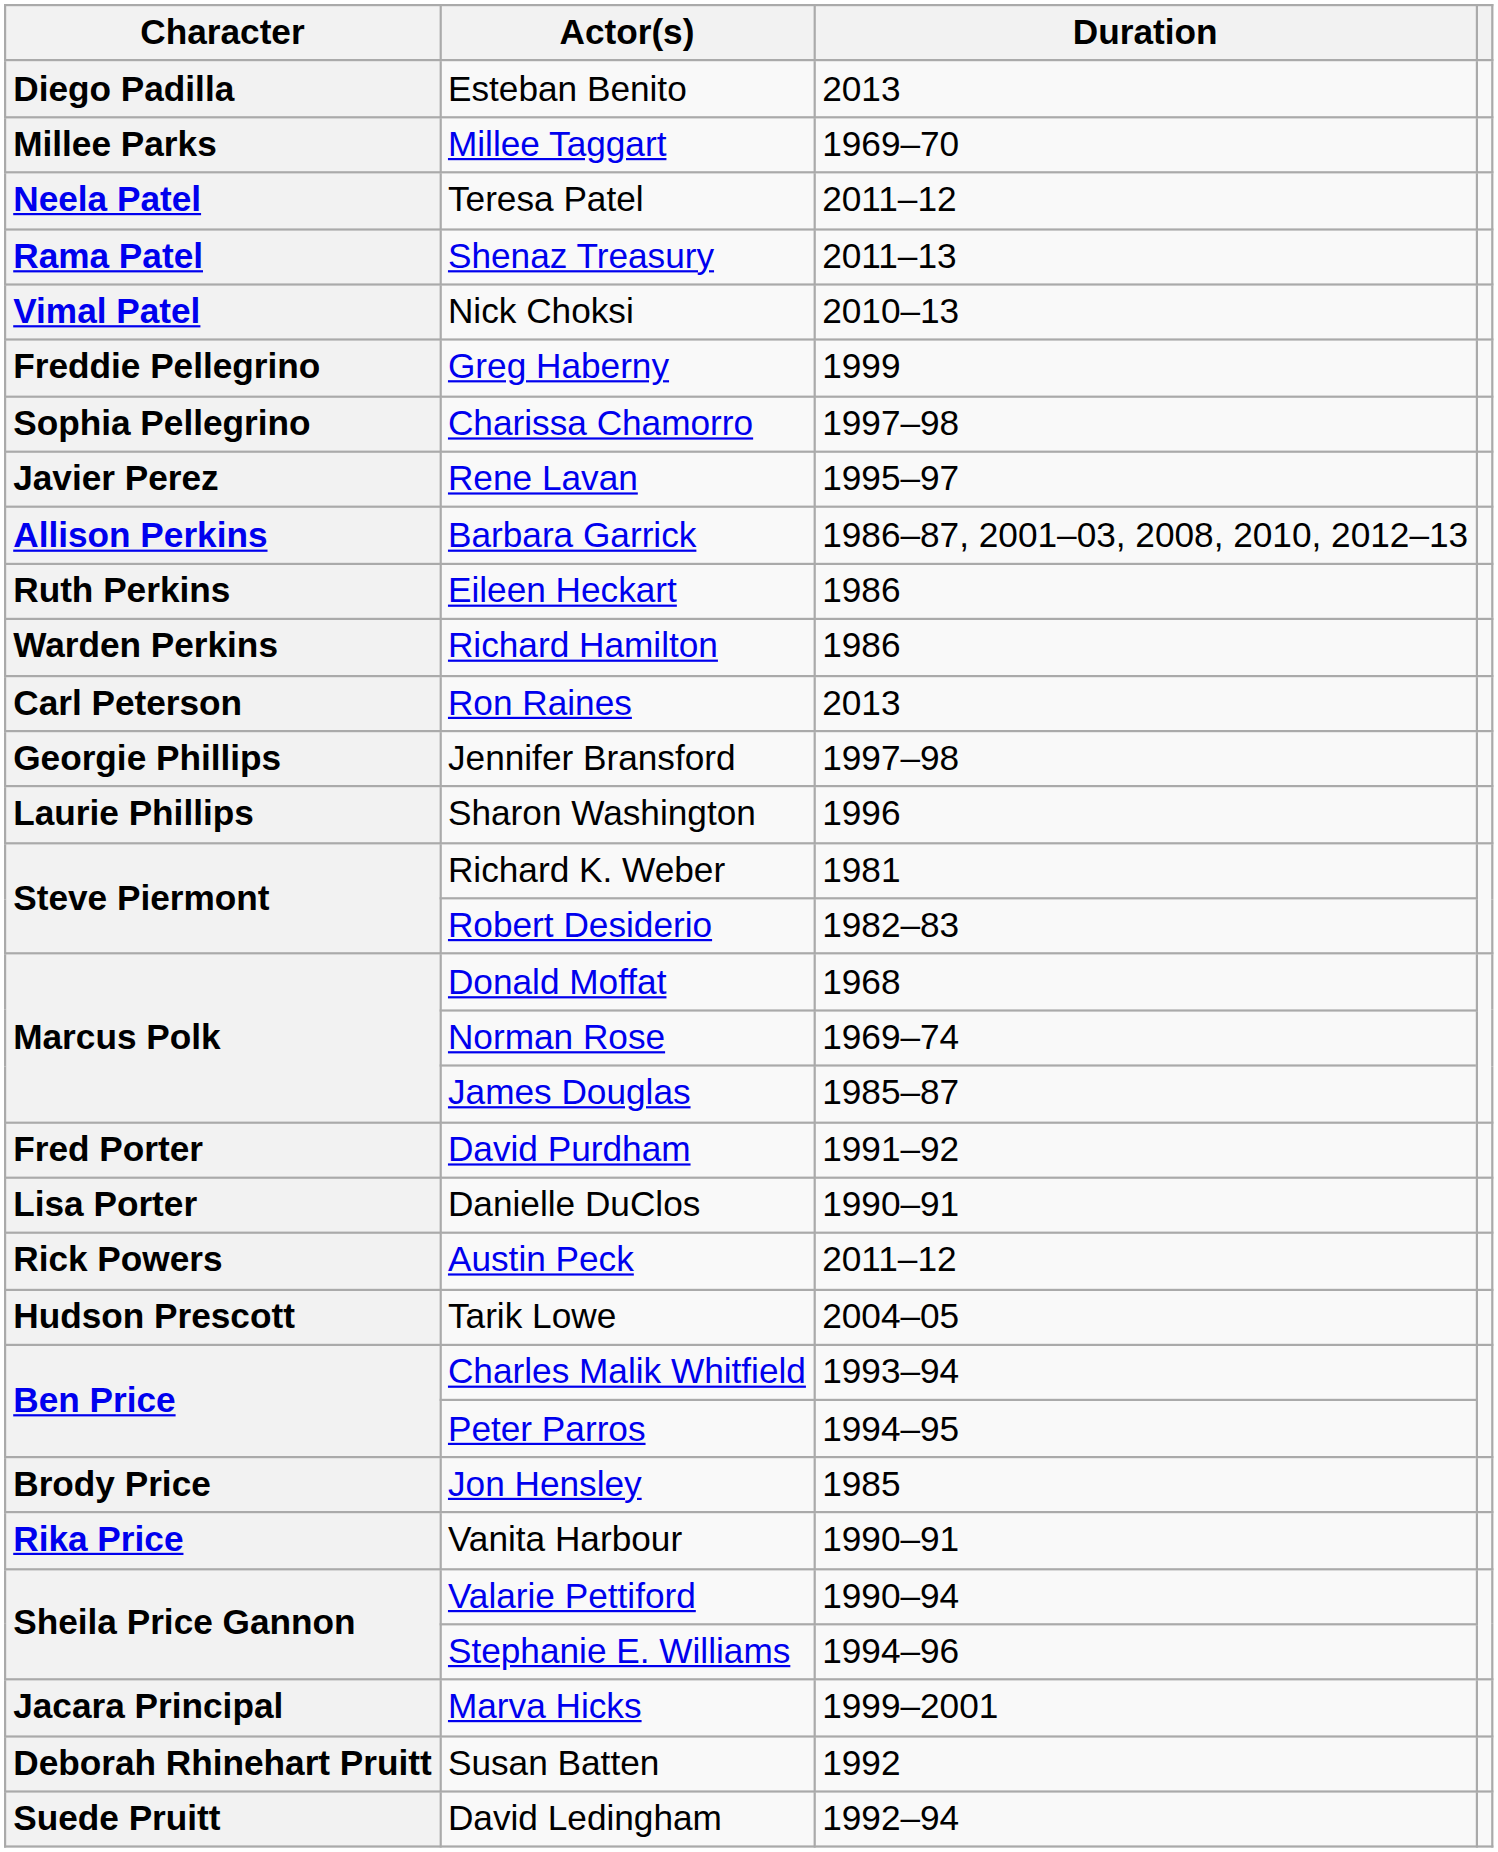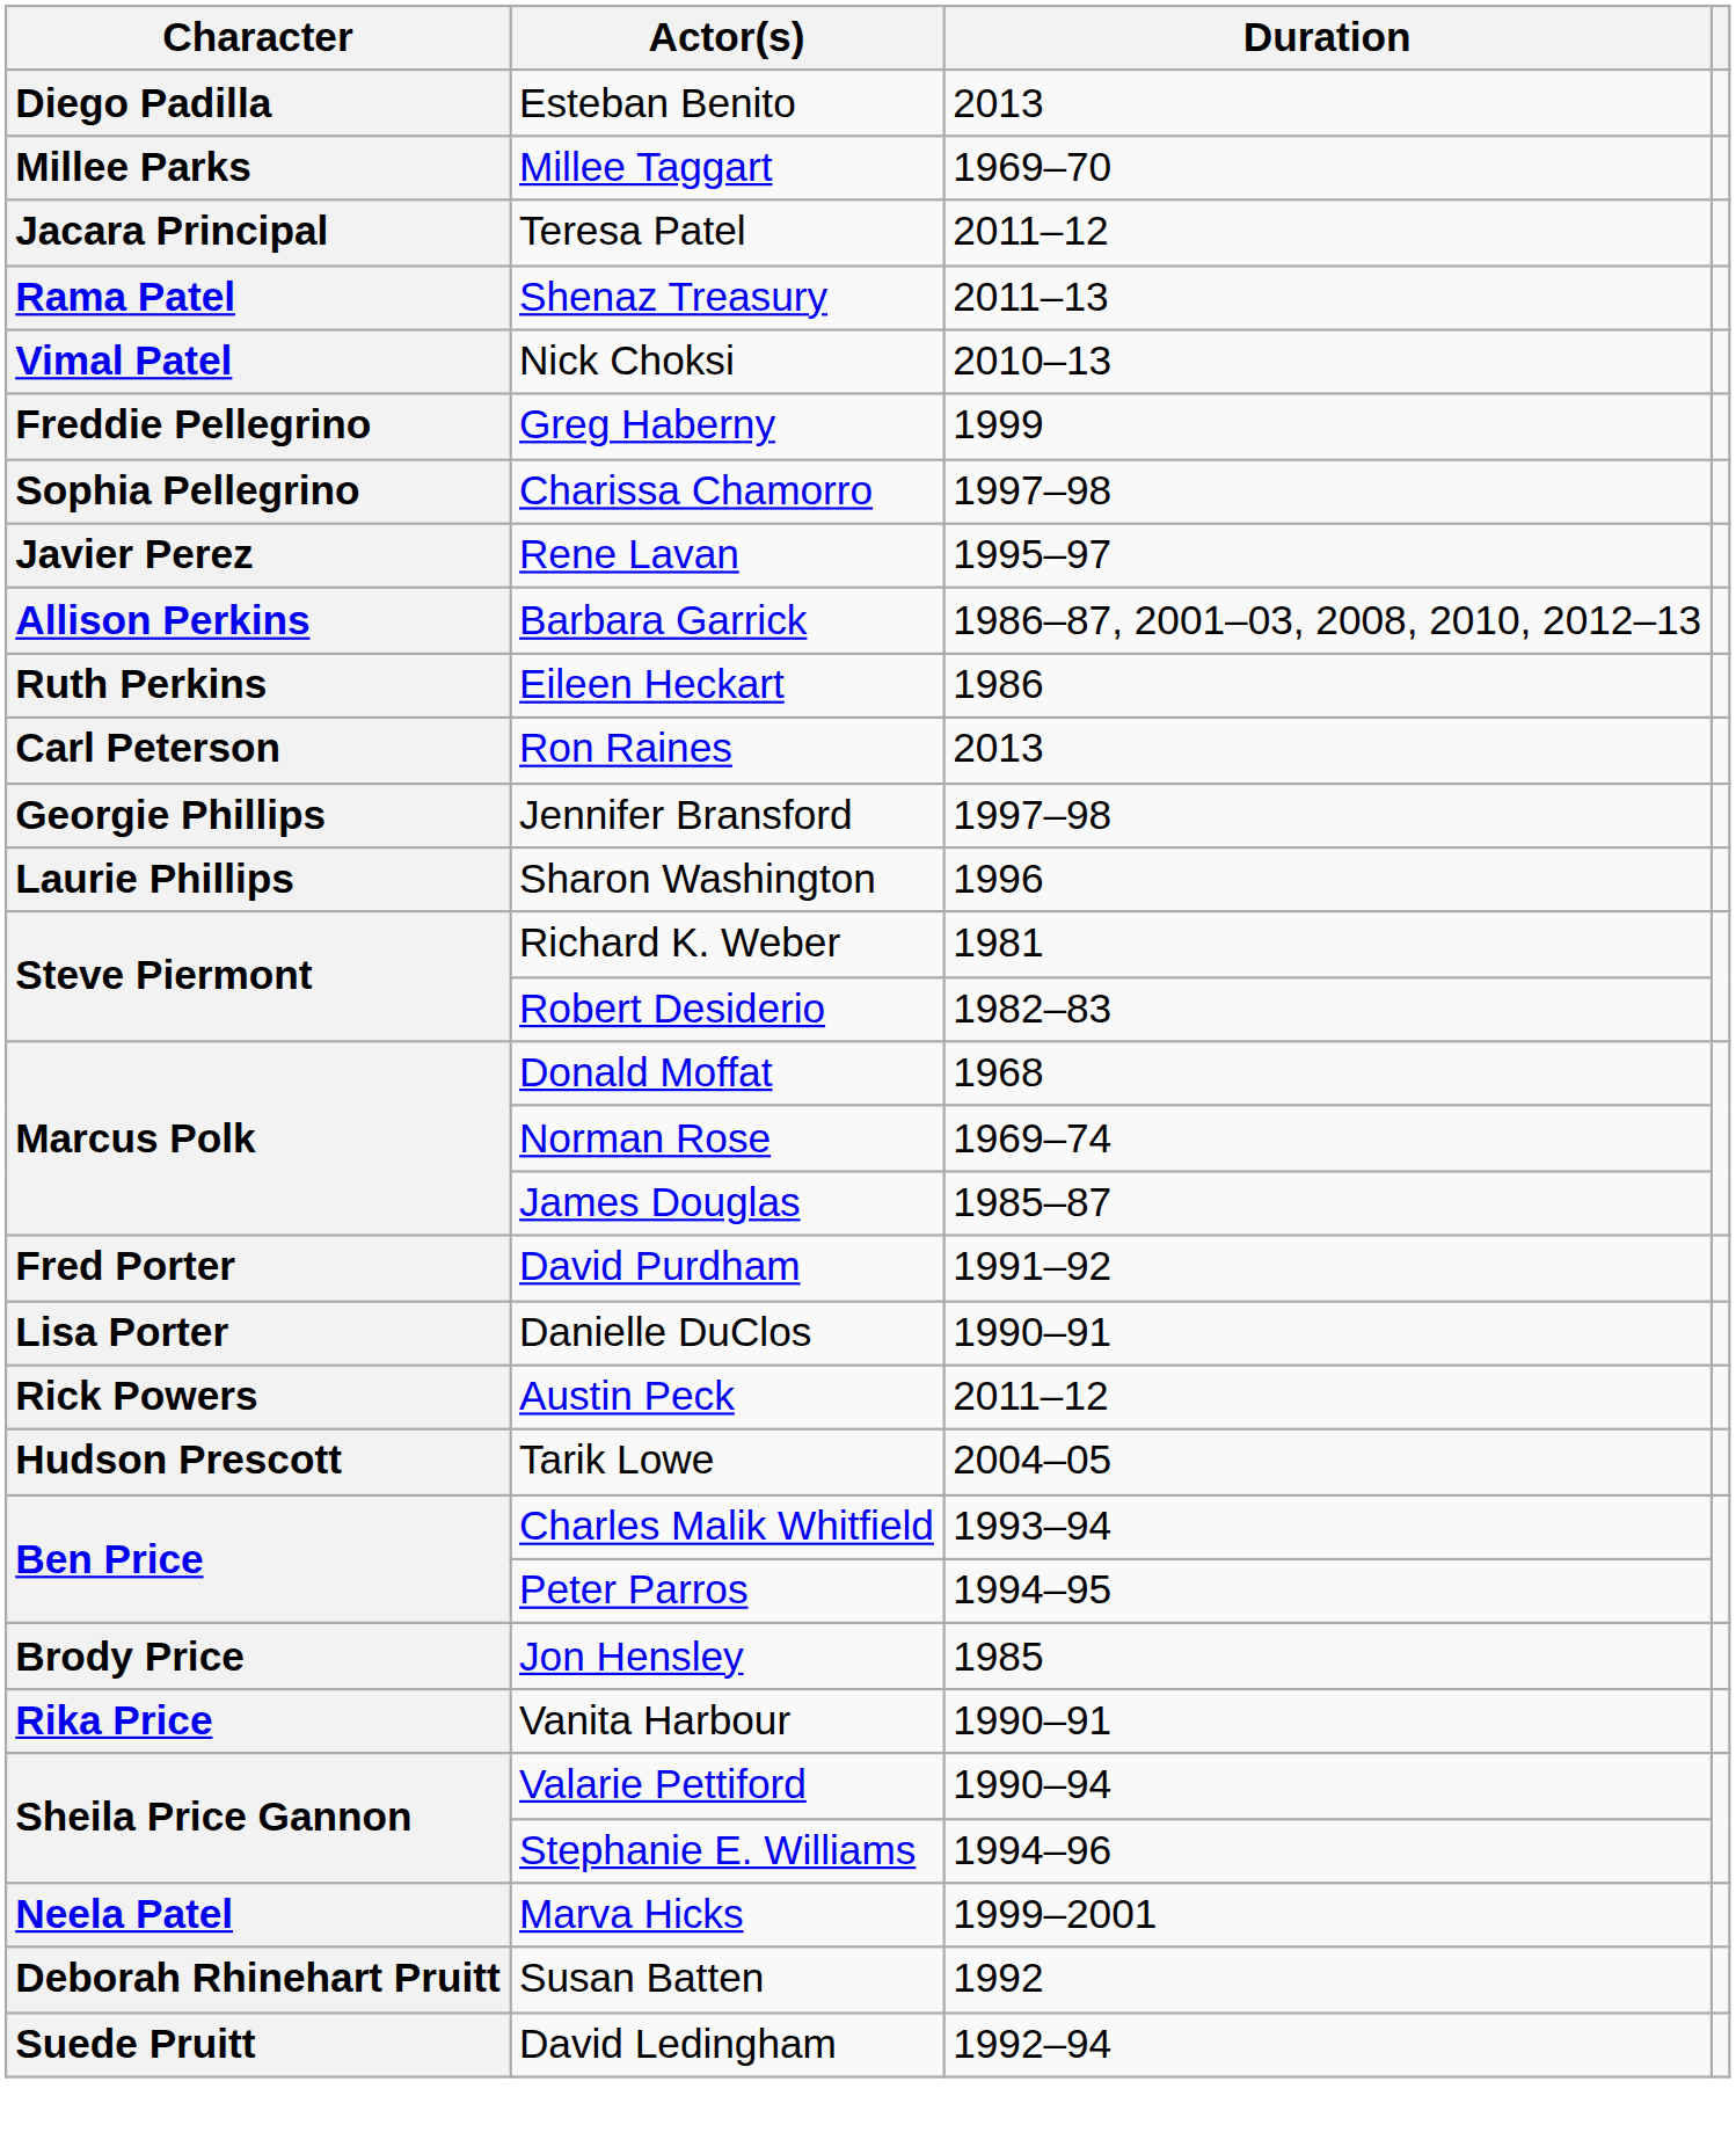Teresa Patel | Character: Neela Patel -> Jacara Principal
- row: Warden Perkins | Richard Hamilton | 1986
Marva Hicks | Character: Jacara Principal -> Neela Patel
